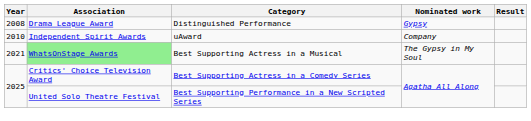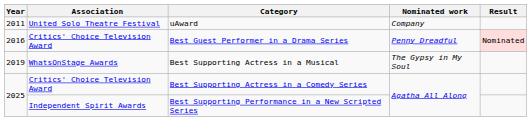- row: 2008 | Drama League Award | Distinguished Performance | Gypsy
uAward | Year: 2010 -> 2011
uAward | Association: Independent Spirit Awards -> United Solo Theatre Festival
+ row: 2016 | Critics' Choice Television Award | Best Guest Performer in a Drama Series | Penny Dreadful | Nominated
Best Supporting Actress in a Musical | Year: 2021 -> 2019
Best Supporting Actress in a Musical | Association: lightgreen background -> no background
Best Supporting Performance in a New Scripted Series | Association: United Solo Theatre Festival -> Independent Spirit Awards
